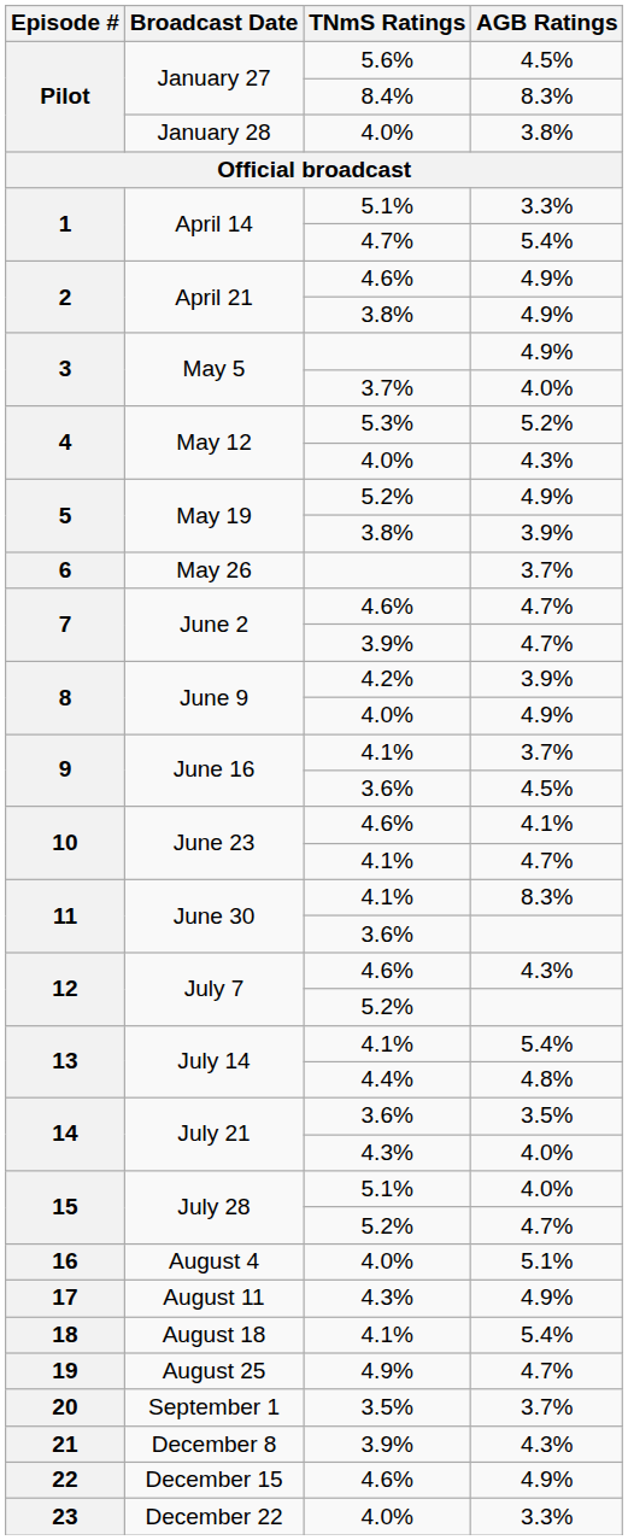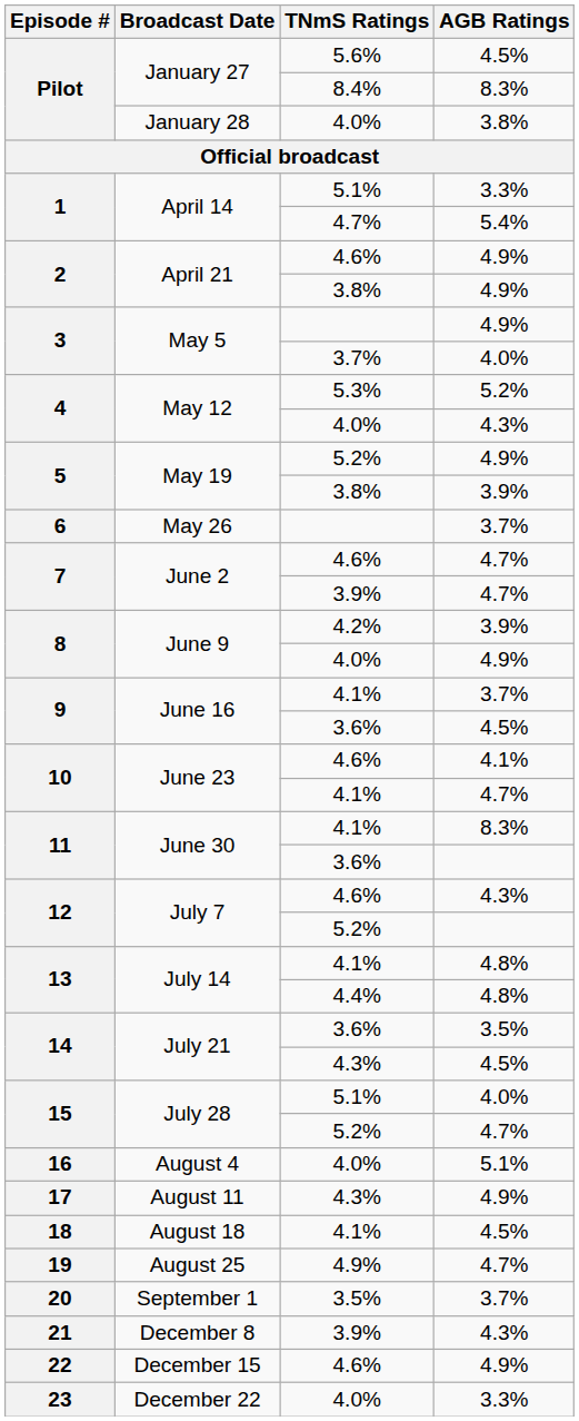July 14 / 4.1% | AGB Ratings: 5.4% -> 4.8%
July 21 / 4.3% | AGB Ratings: 4.0% -> 4.5%
August 18 | AGB Ratings: 5.4% -> 4.5%
